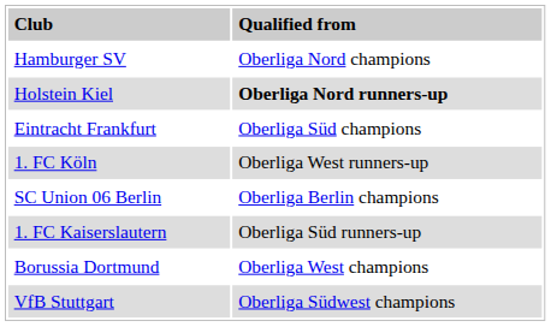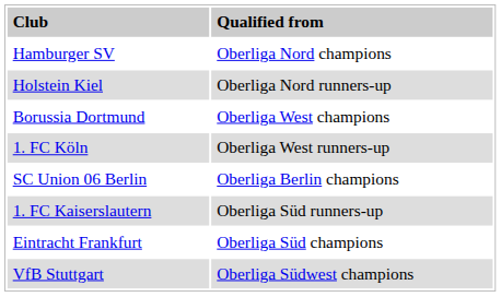Holstein Kiel | column 2: bold -> normal
rows swapped: Borussia Dortmund <-> Eintracht Frankfurt
